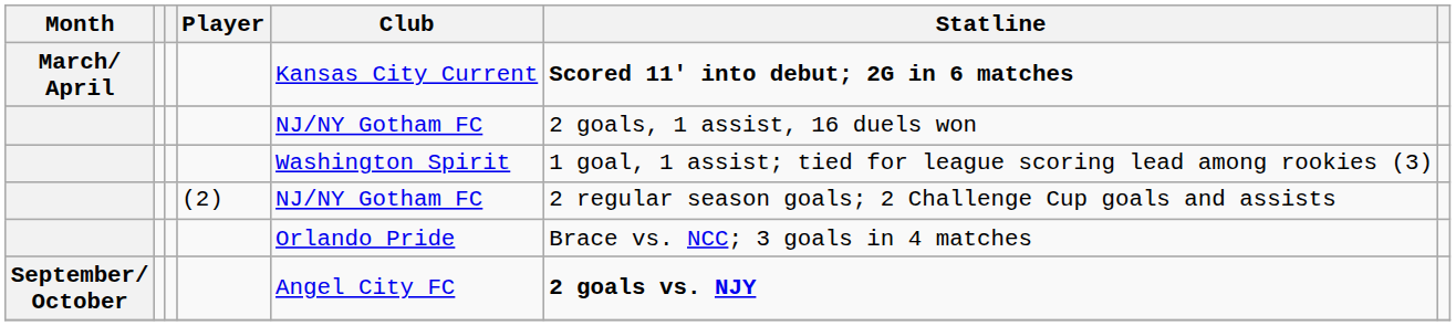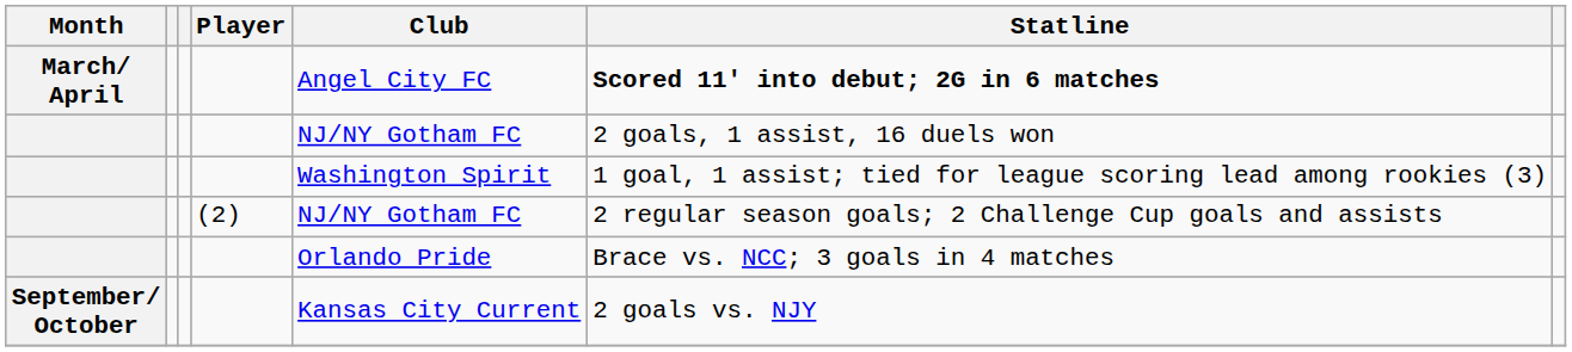March/ April | Club: Kansas City Current -> Angel City FC
September/ October | Club: Angel City FC -> Kansas City Current
September/ October | Statline: bold -> normal
